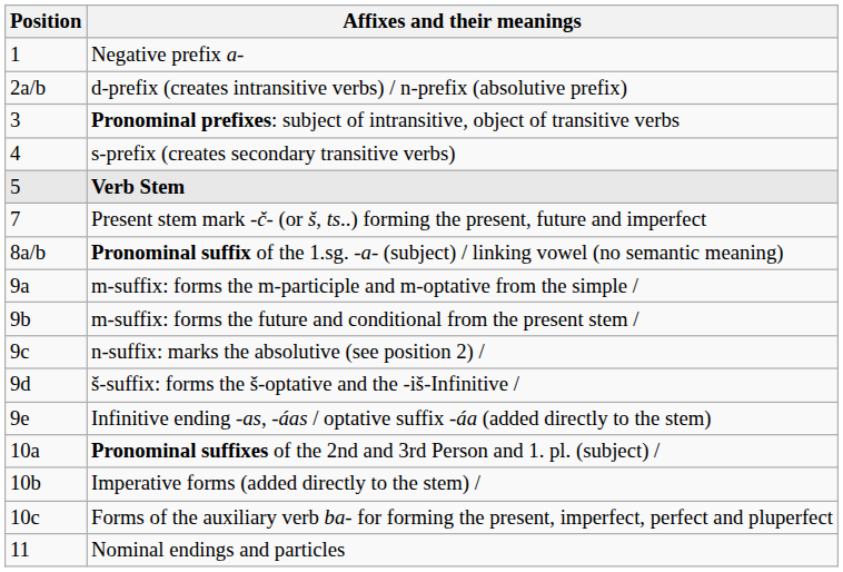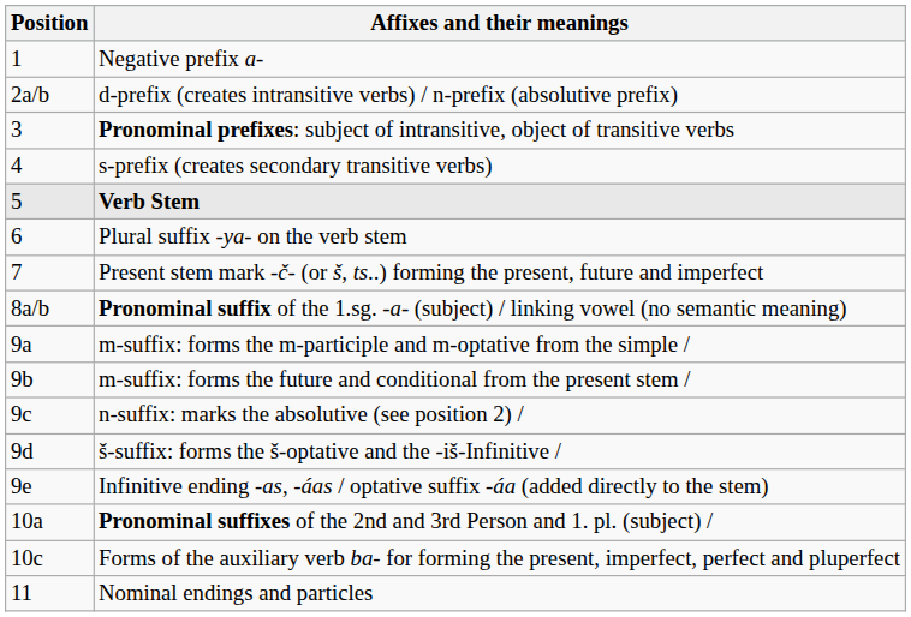+ row: 6 | Plural suffix -ya- on the verb stem
- row: 10b | Imperative forms (added directly to the stem) /
